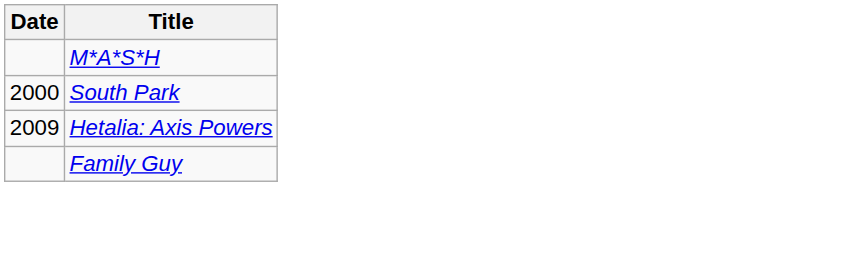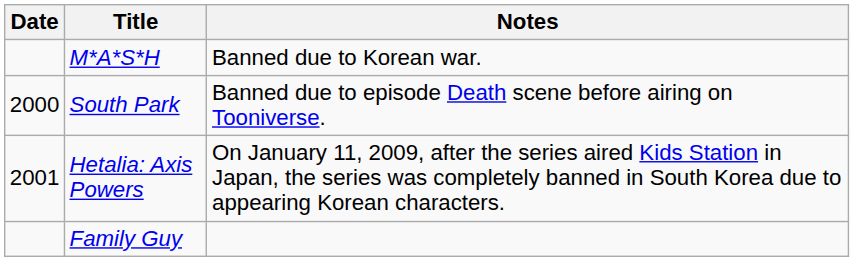+ column: Notes | Banned due to Korean war. | Banned due to episode Death scene before airing on Tooniverse. | On January 11, 2009, after the series aired Kids Station in Japan, the series was completely banned in South Korea due to appearing Korean characters.
Hetalia: Axis Powers | Date: 2009 -> 2001
